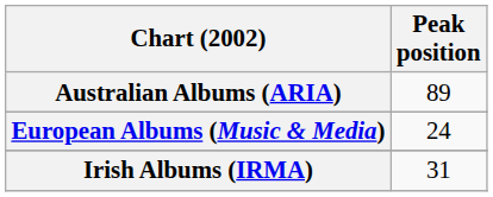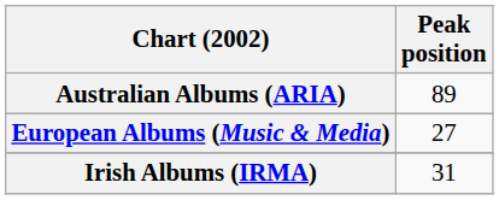European Albums (Music & Media) | Peak position: 24 -> 27
